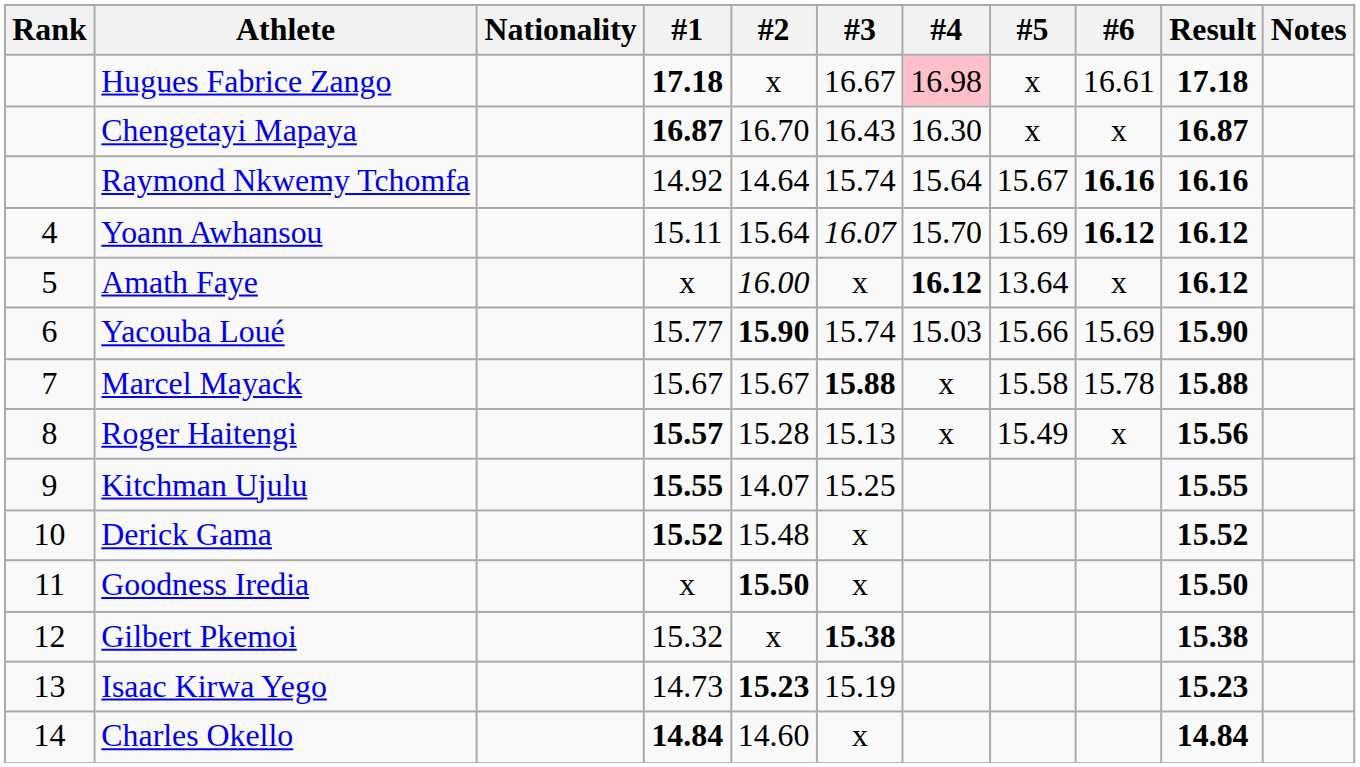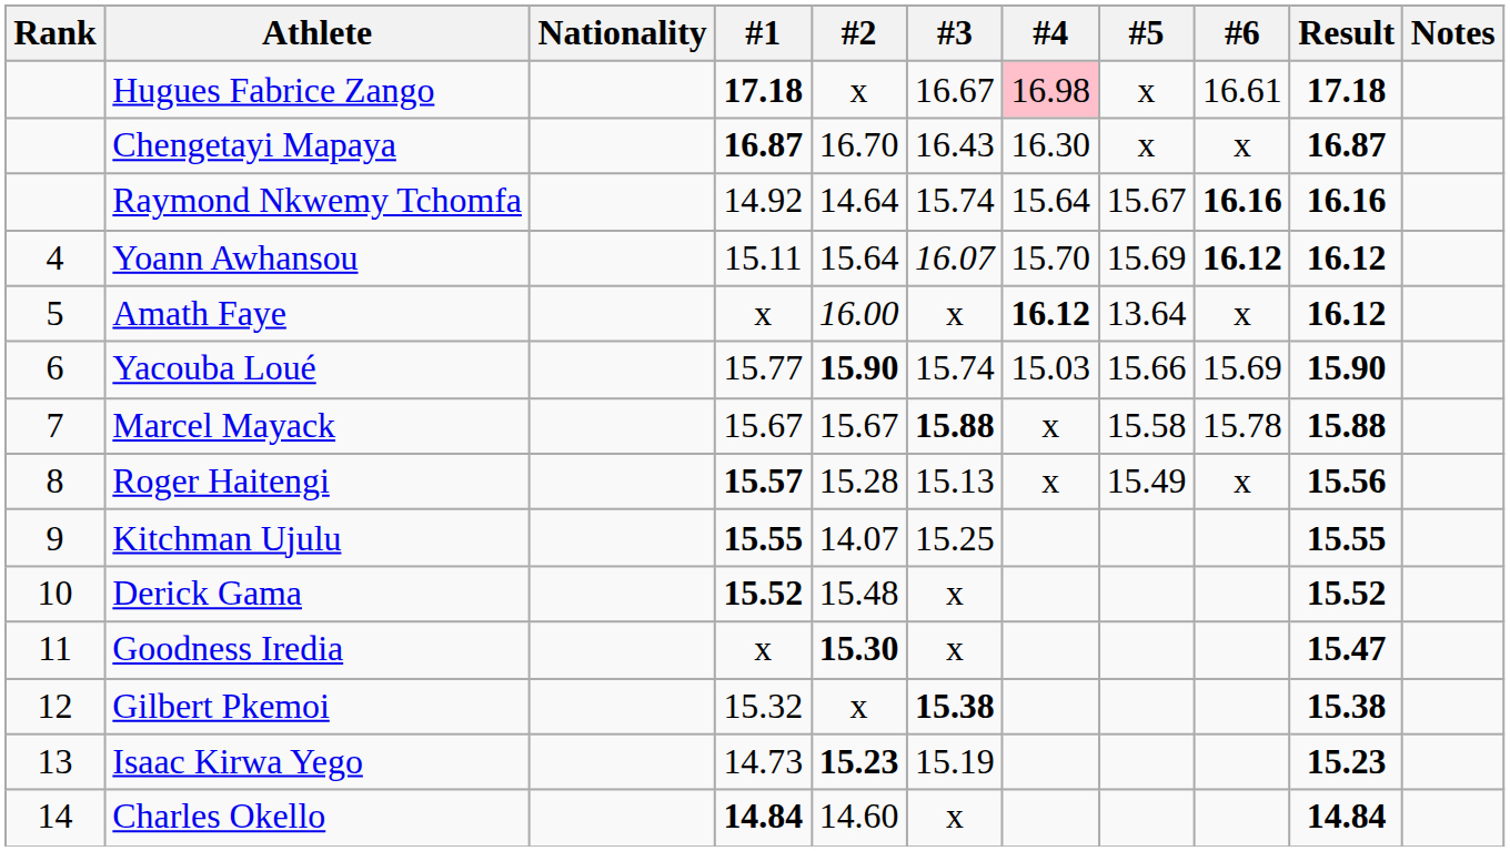Goodness Iredia | #2: 15.50 -> 15.30
Goodness Iredia | Result: 15.50 -> 15.47
